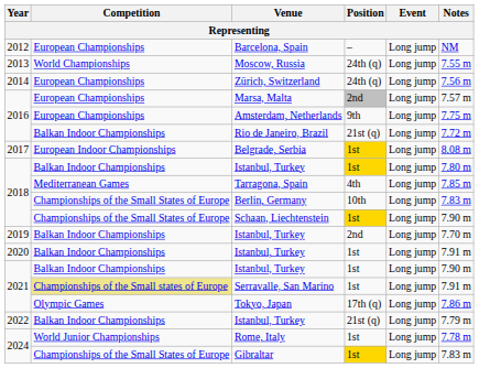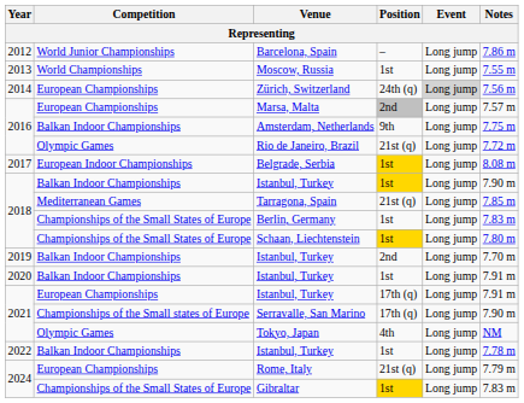Barcelona, Spain | Competition: European Championships -> World Junior Championships
Barcelona, Spain | Notes: NM -> 7.86 m
Moscow, Russia | Position: 24th (q) -> 1st
Zürich, Switzerland | Event: no background -> lightgrey background
Amsterdam, Netherlands | Competition: European Championships -> Balkan Indoor Championships
Rio de Janeiro, Brazil | Competition: Balkan Indoor Championships -> Olympic Games
2018 / Istanbul, Turkey | Notes: 7.80 m -> 7.90 m
Tarragona, Spain | Position: 4th -> 21st (q)
Berlin, Germany | Position: 10th -> 1st
Schaan, Liechtenstein | Notes: 7.90 m -> 7.80 m
2021 / Istanbul, Turkey | Competition: Balkan Indoor Championships -> European Championships
2021 / Istanbul, Turkey | Position: 1st -> 17th (q)
2021 / Istanbul, Turkey | Notes: 7.90 m -> 7.91 m
Serravalle, San Marino | Competition: khaki background -> no background
Serravalle, San Marino | Position: 1st -> 17th (q)
Serravalle, San Marino | Notes: 7.91 m -> 7.90 m
Tokyo, Japan | Position: 17th (q) -> 4th
Tokyo, Japan | Notes: 7.86 m -> NM
2022 / Istanbul, Turkey | Position: 21st (q) -> 1st
2022 / Istanbul, Turkey | Notes: 7.79 m -> 7.78 m
Rome, Italy | Competition: World Junior Championships -> European Championships
Rome, Italy | Position: 1st -> 21st (q)
Rome, Italy | Notes: 7.78 m -> 7.79 m
